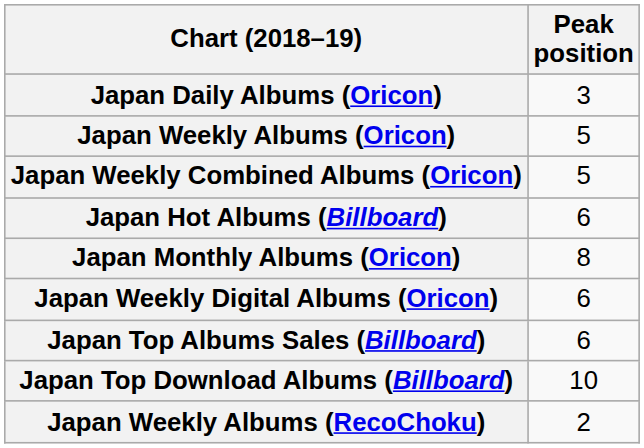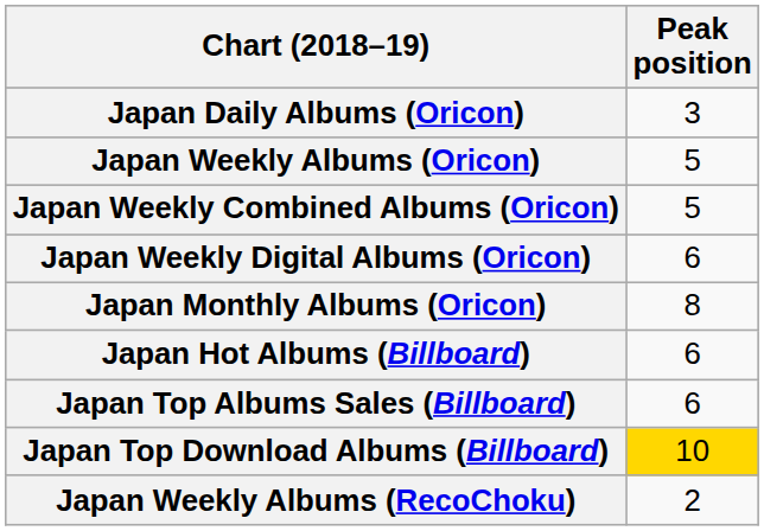rows swapped: Japan Weekly Digital Albums (Oricon) <-> Japan Hot Albums (Billboard)
Japan Top Download Albums (Billboard) | Peak position: no background -> gold background
